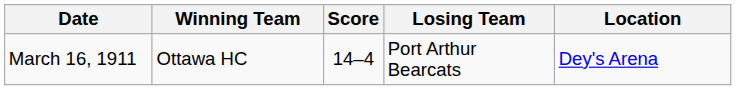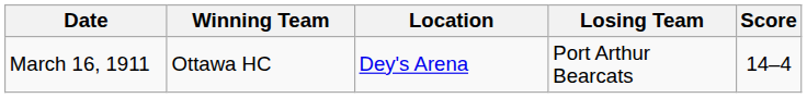columns swapped: Score <-> Location
